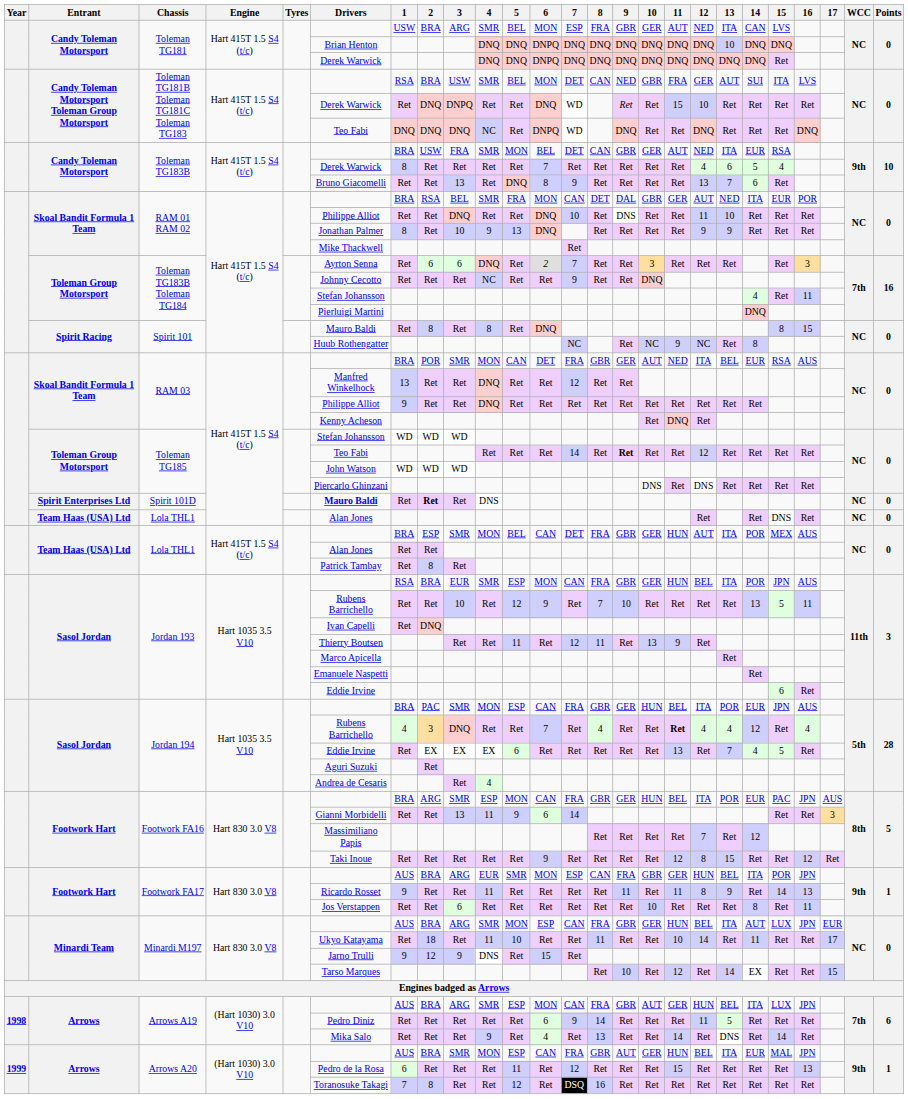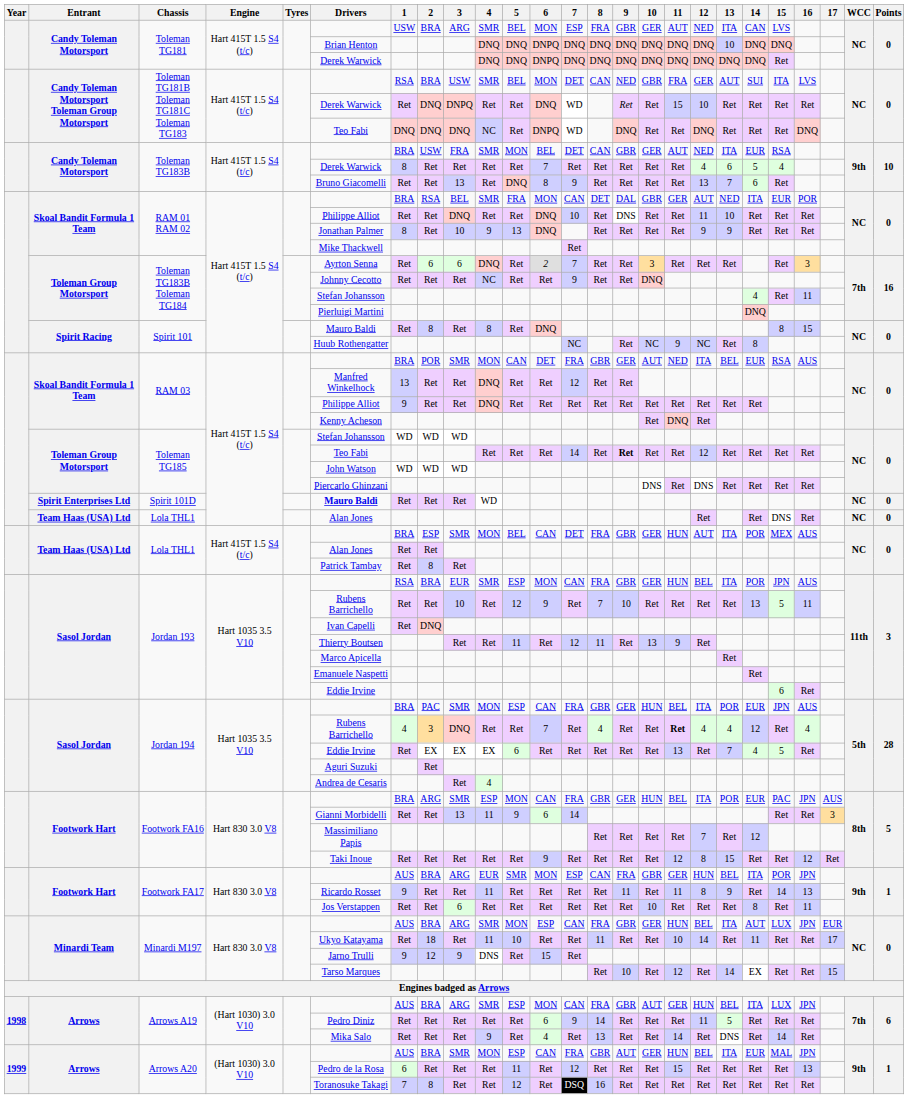Spirit 101D | 2: bold -> normal
Spirit 101D | 4: DNS -> WD
